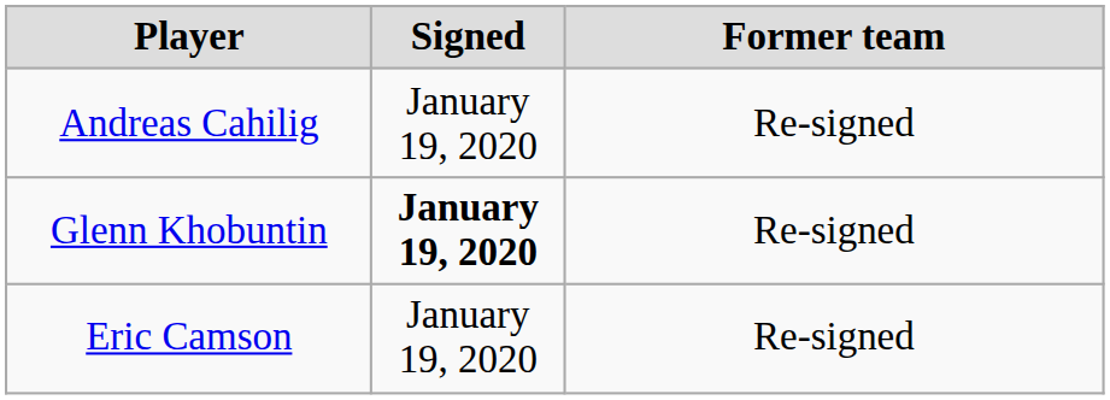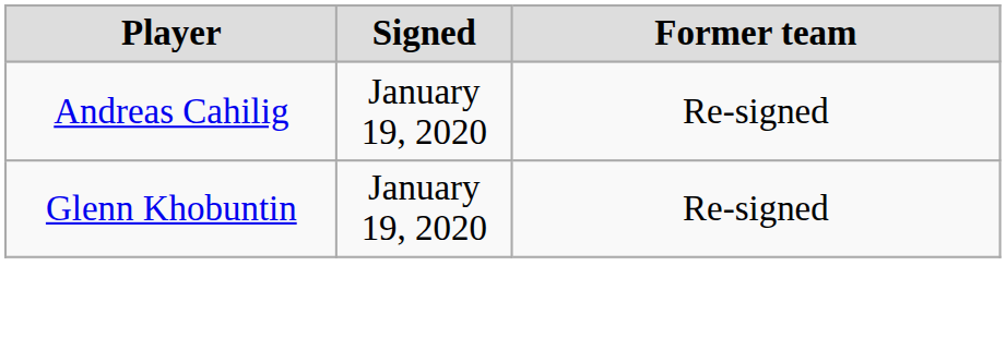Glenn Khobuntin | Signed: bold -> normal
- row: Eric Camson | January 19, 2020 | Re-signed
